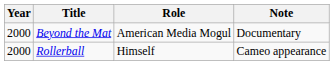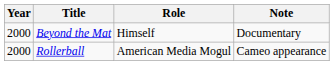Beyond the Mat | Role: American Media Mogul -> Himself
Rollerball | Role: Himself -> American Media Mogul
